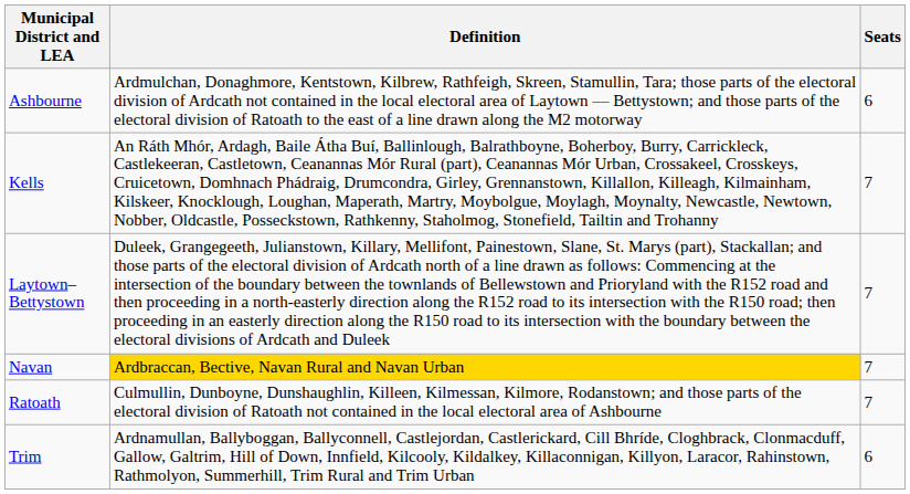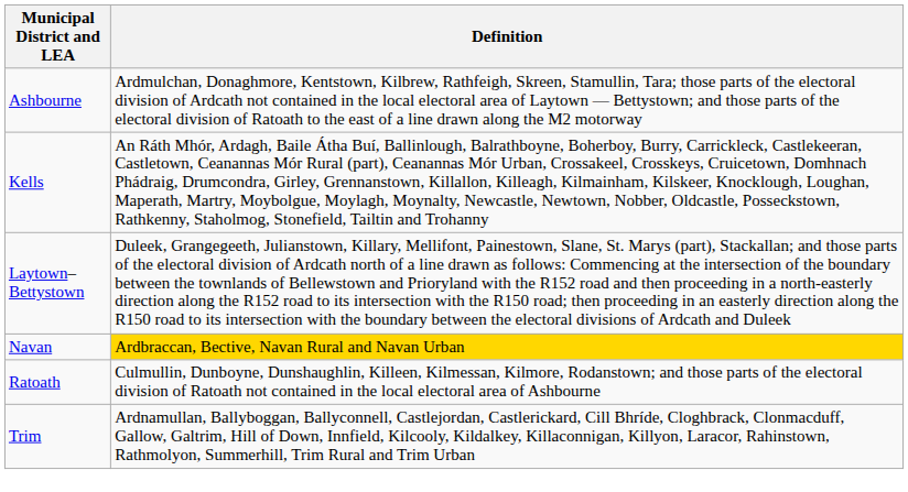- column: Seats | 6 | 7 | 7 | 7 | 7 | 6
